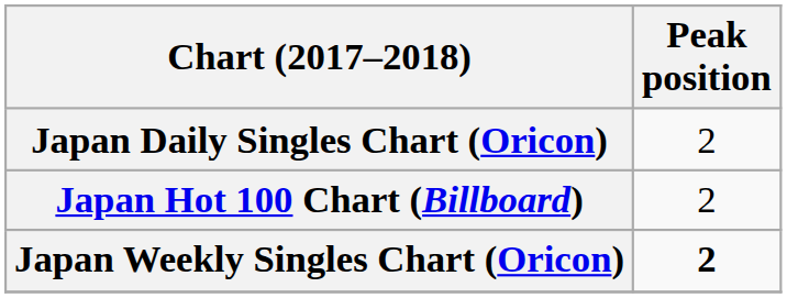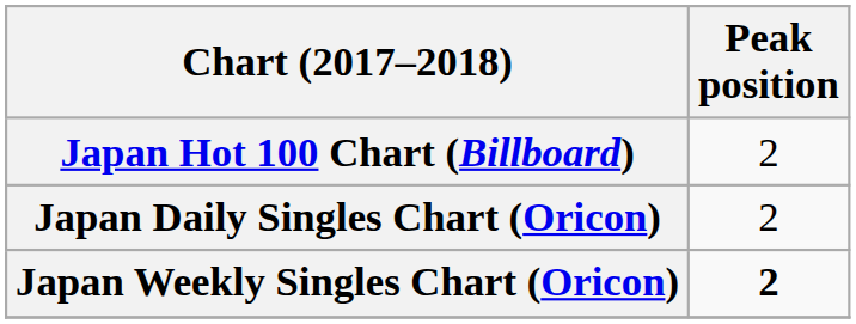rows swapped: Japan Hot 100 Chart (Billboard) <-> Japan Daily Singles Chart (Oricon)
